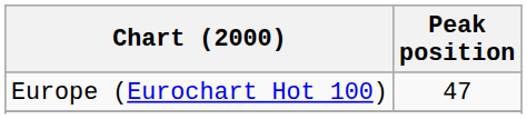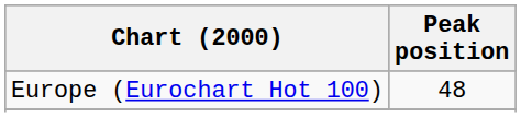Europe (Eurochart Hot 100) | Peak position: 47 -> 48
